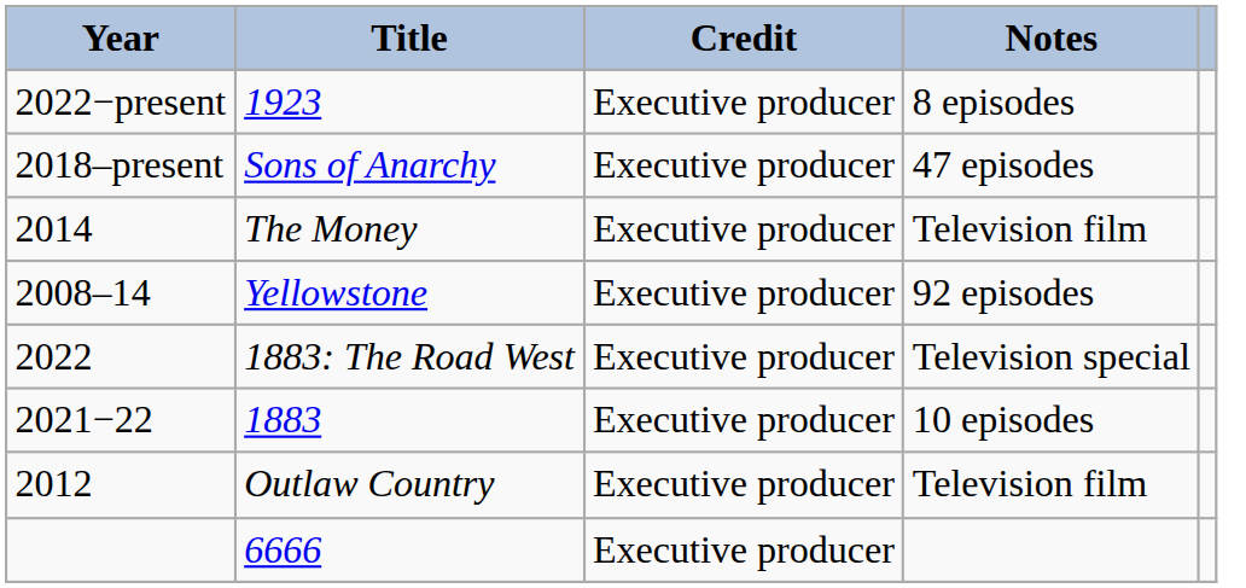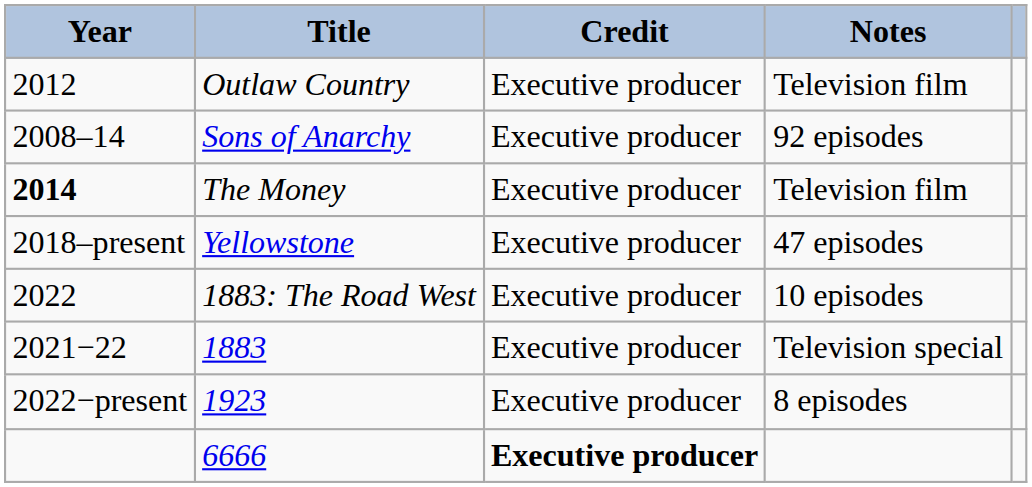rows swapped: Outlaw Country <-> 1923
Sons of Anarchy | Year: 2018–present -> 2008–14
Sons of Anarchy | Notes: 47 episodes -> 92 episodes
The Money | Year: normal -> bold
Yellowstone | Year: 2008–14 -> 2018–present
Yellowstone | Notes: 92 episodes -> 47 episodes
1883: The Road West | Notes: Television special -> 10 episodes
1883 | Notes: 10 episodes -> Television special
6666 | Credit: normal -> bold
